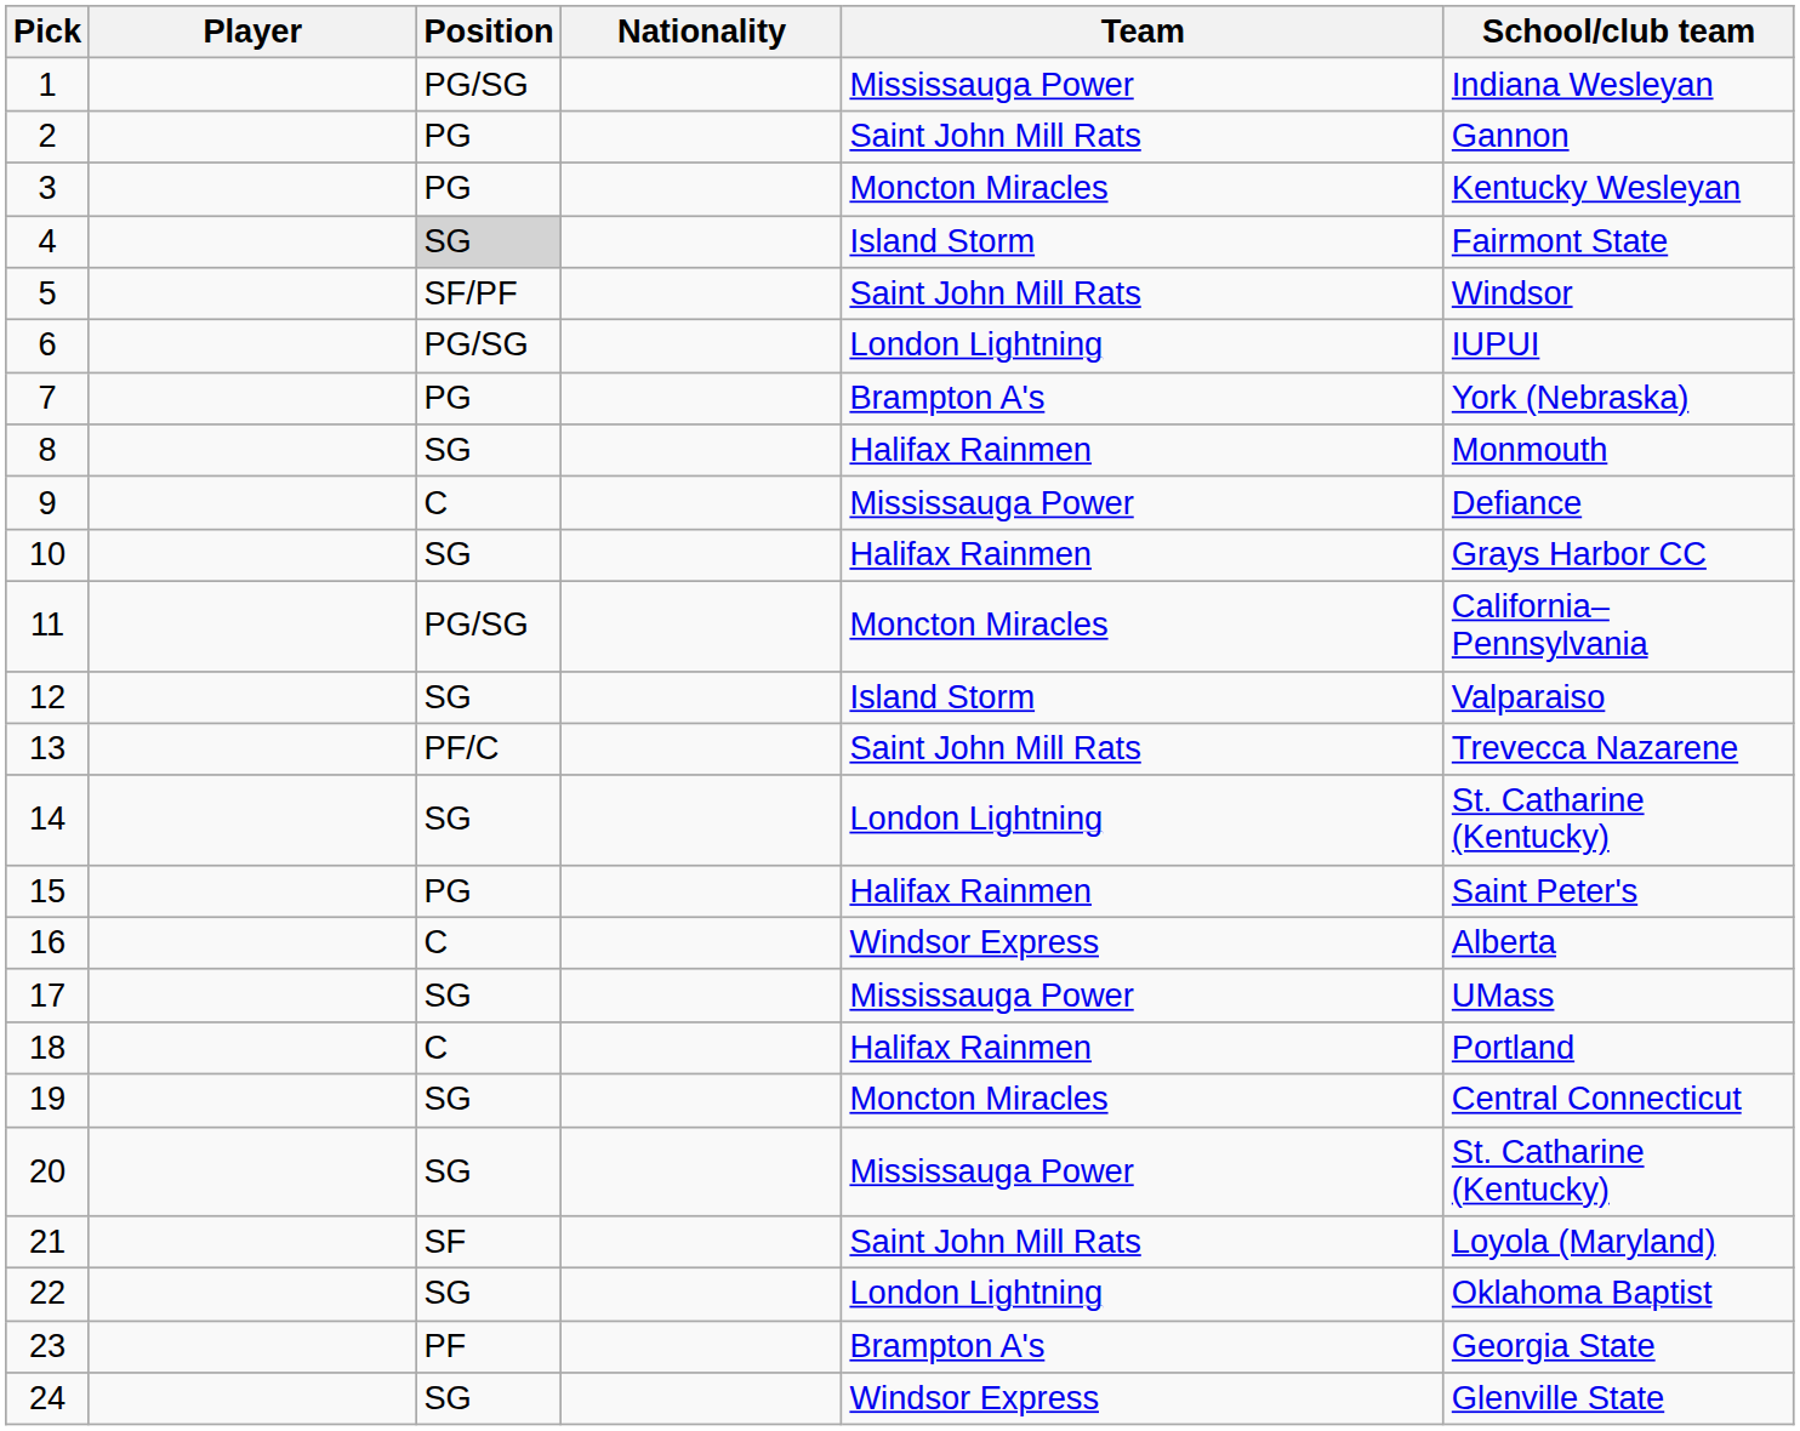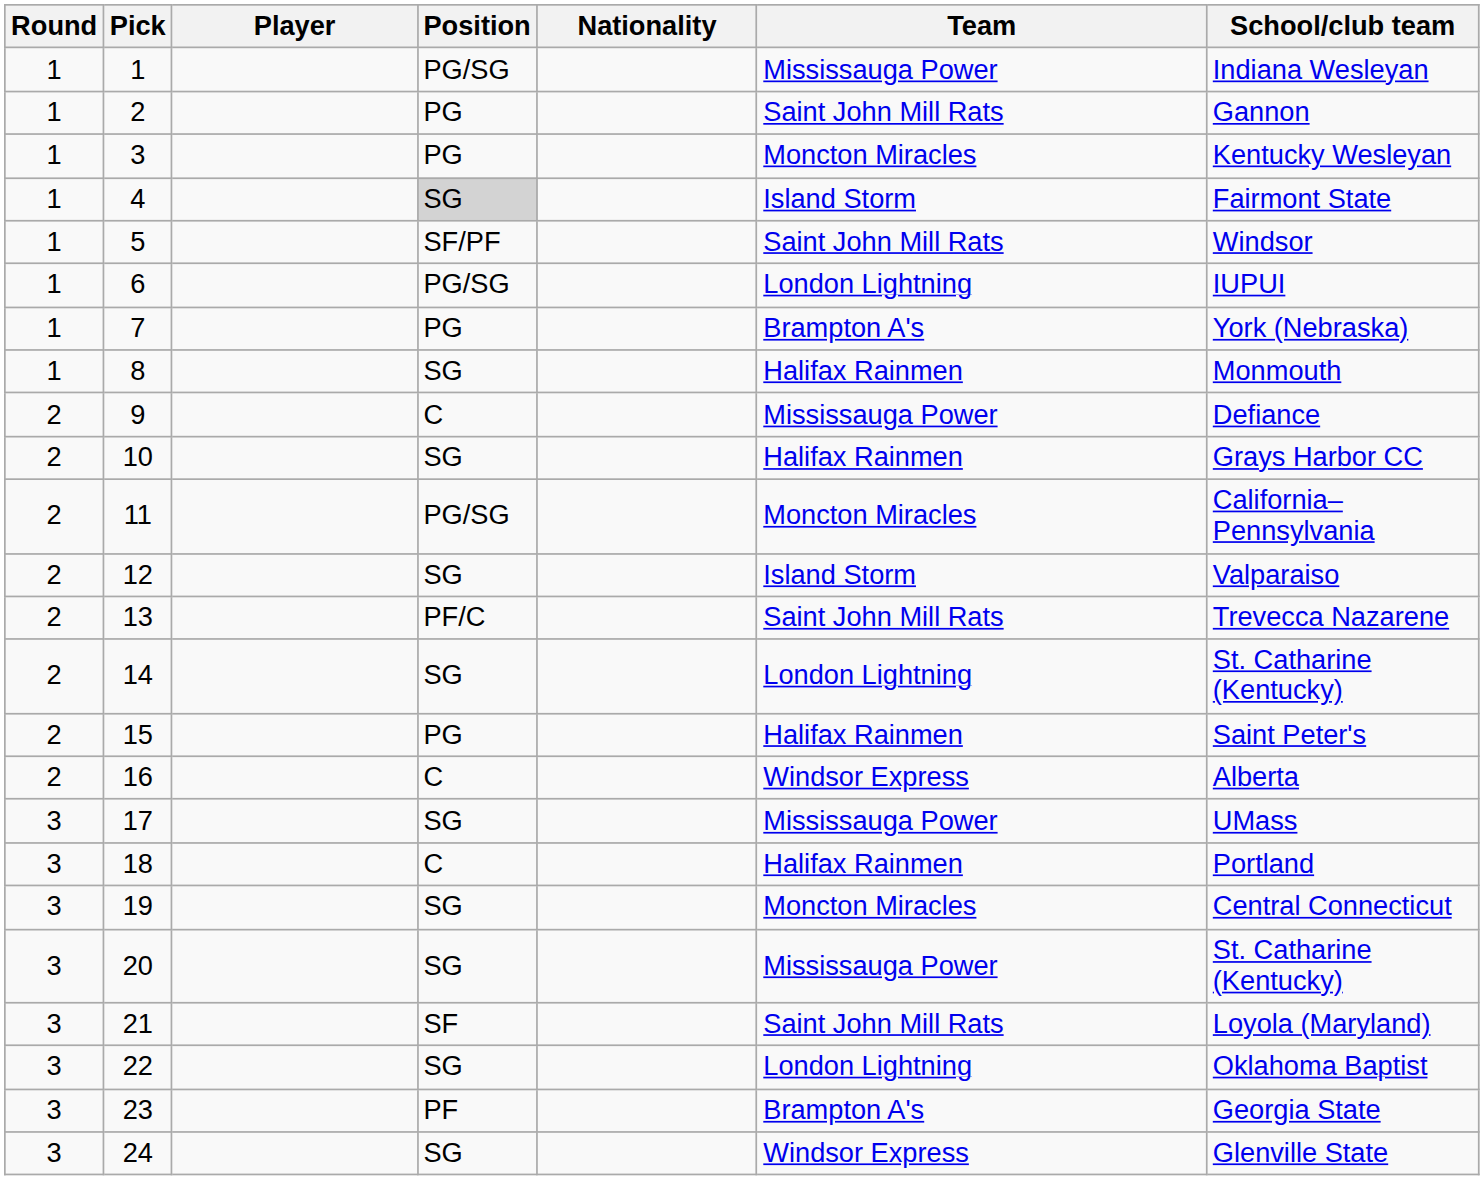+ column: Round | 1 | 1 | 1 | 1 | 1 | 1 | 1 | 1 | 2 | 2 | 2 | 2 | 2 | 2 | 2 | 2 | 3 | 3 | 3 | 3 | 3 | 3 | 3 | 3
